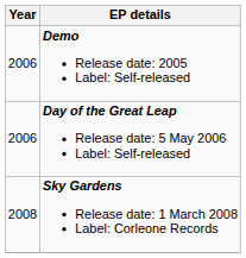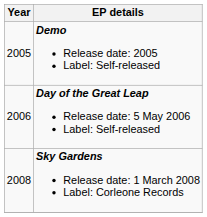Demo Release date: 2005 Label: Self-released | Year: 2006 -> 2005
